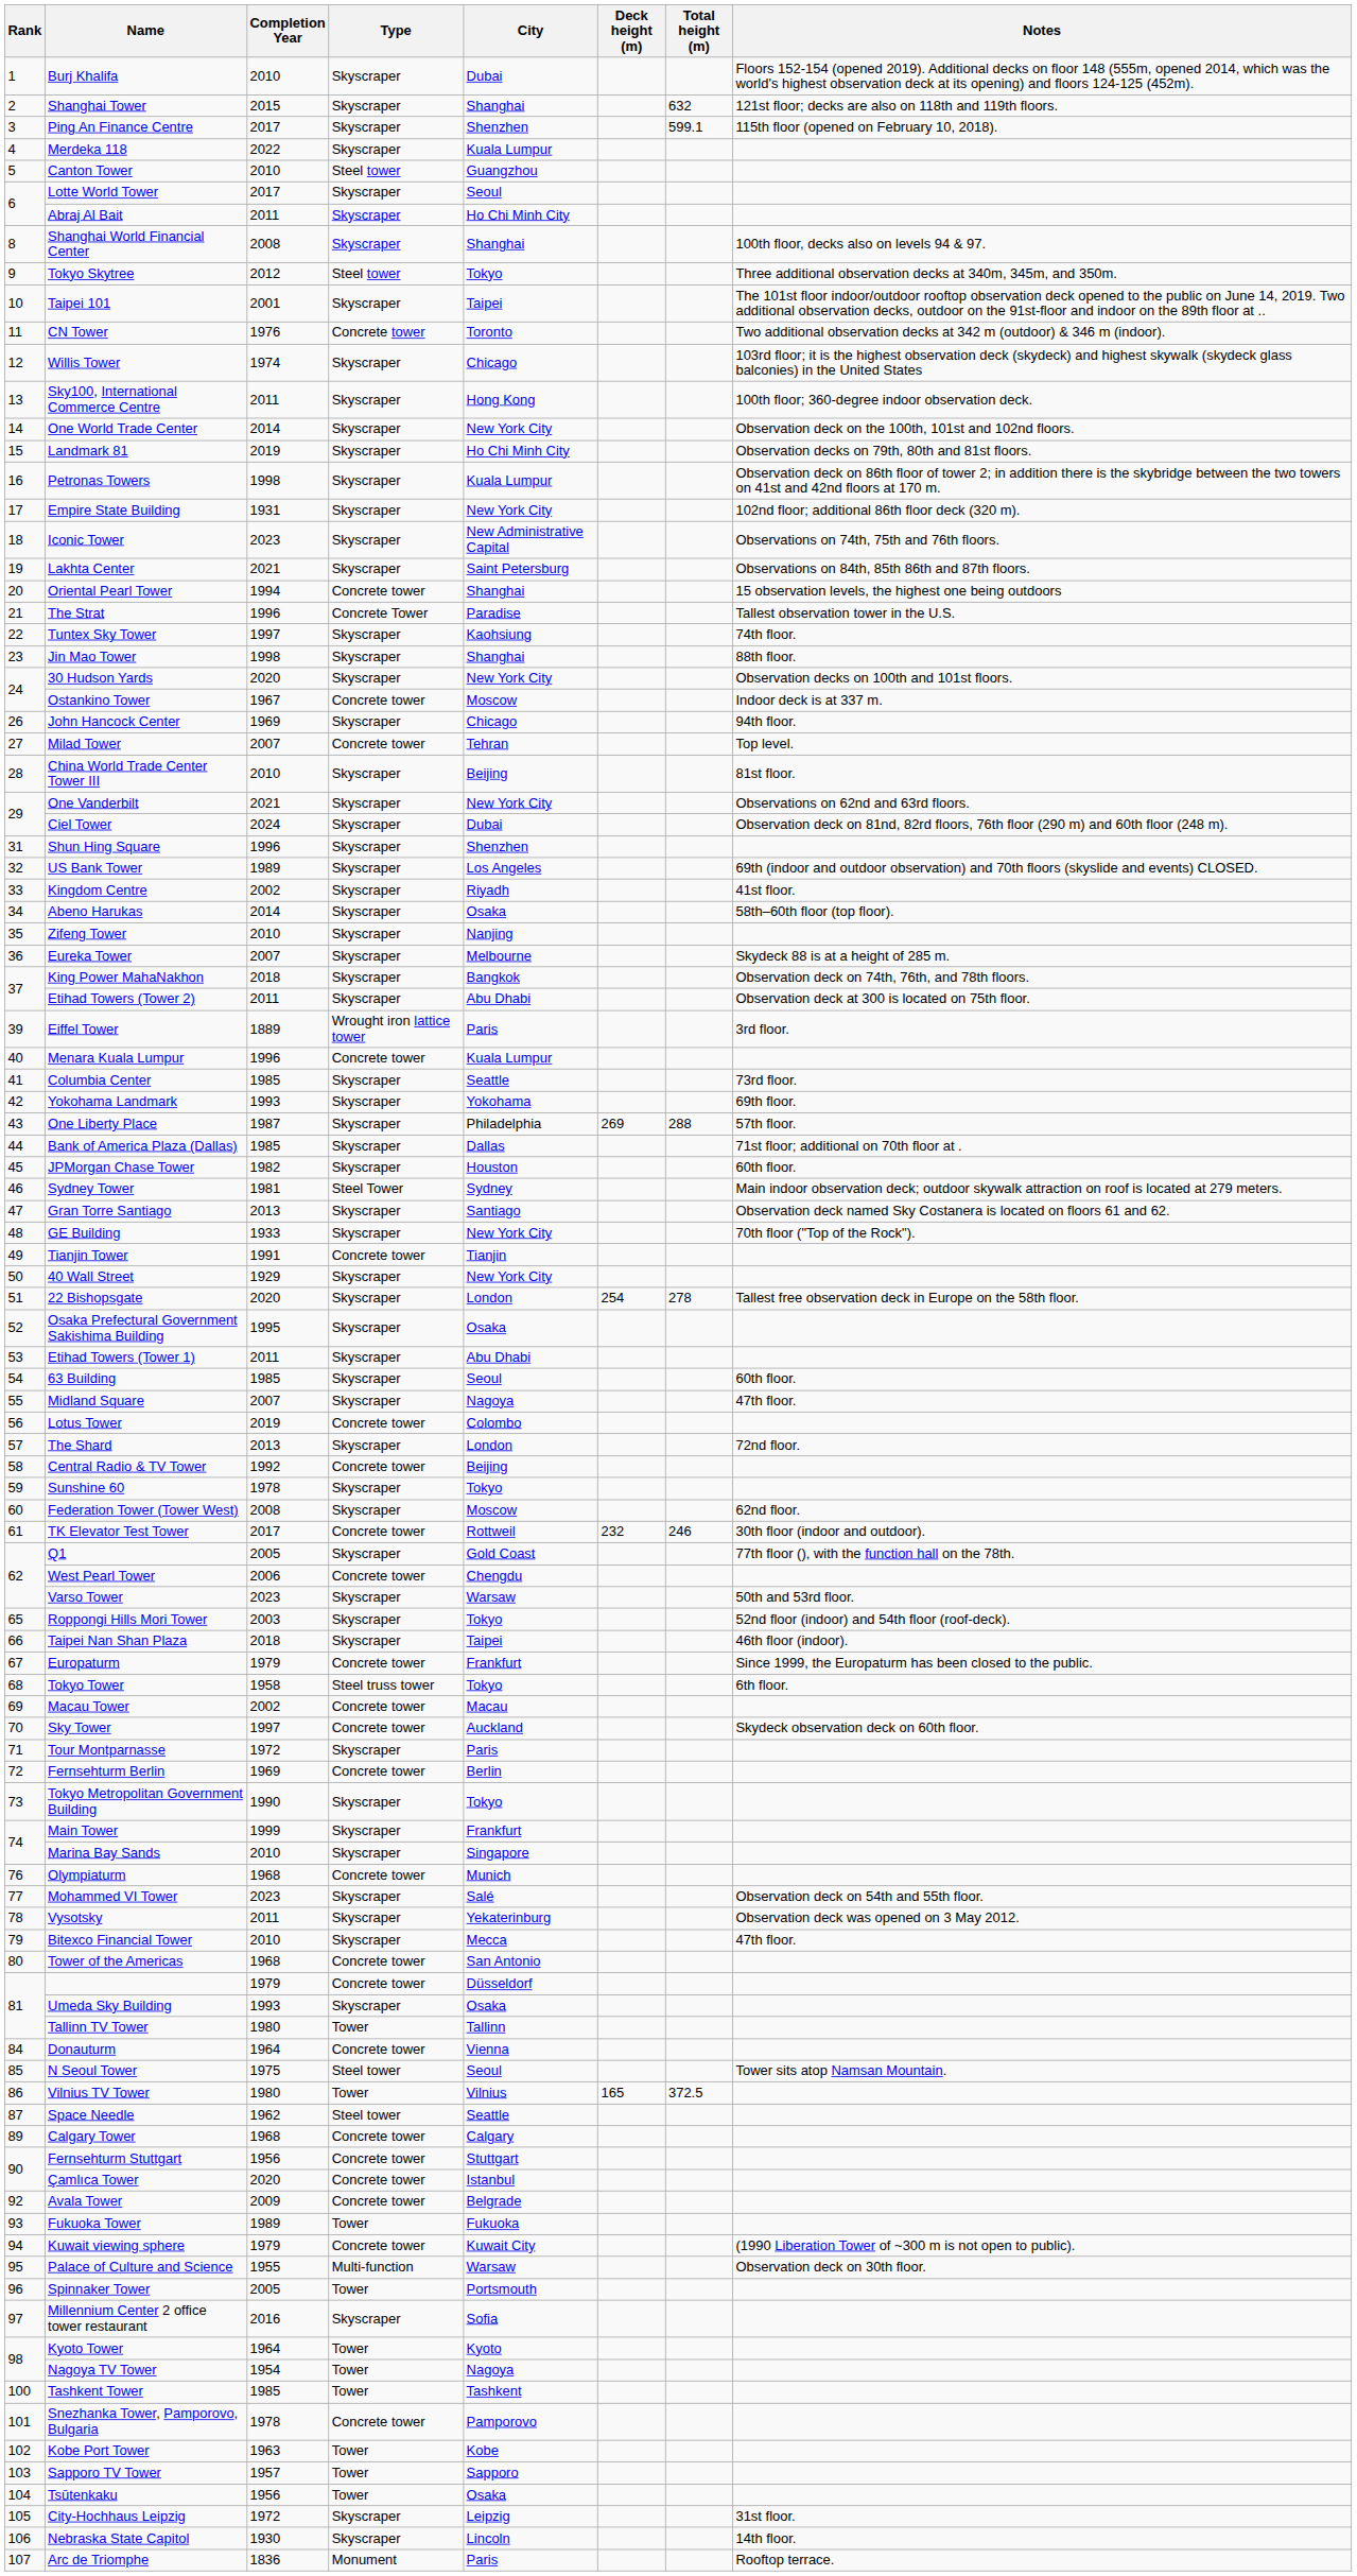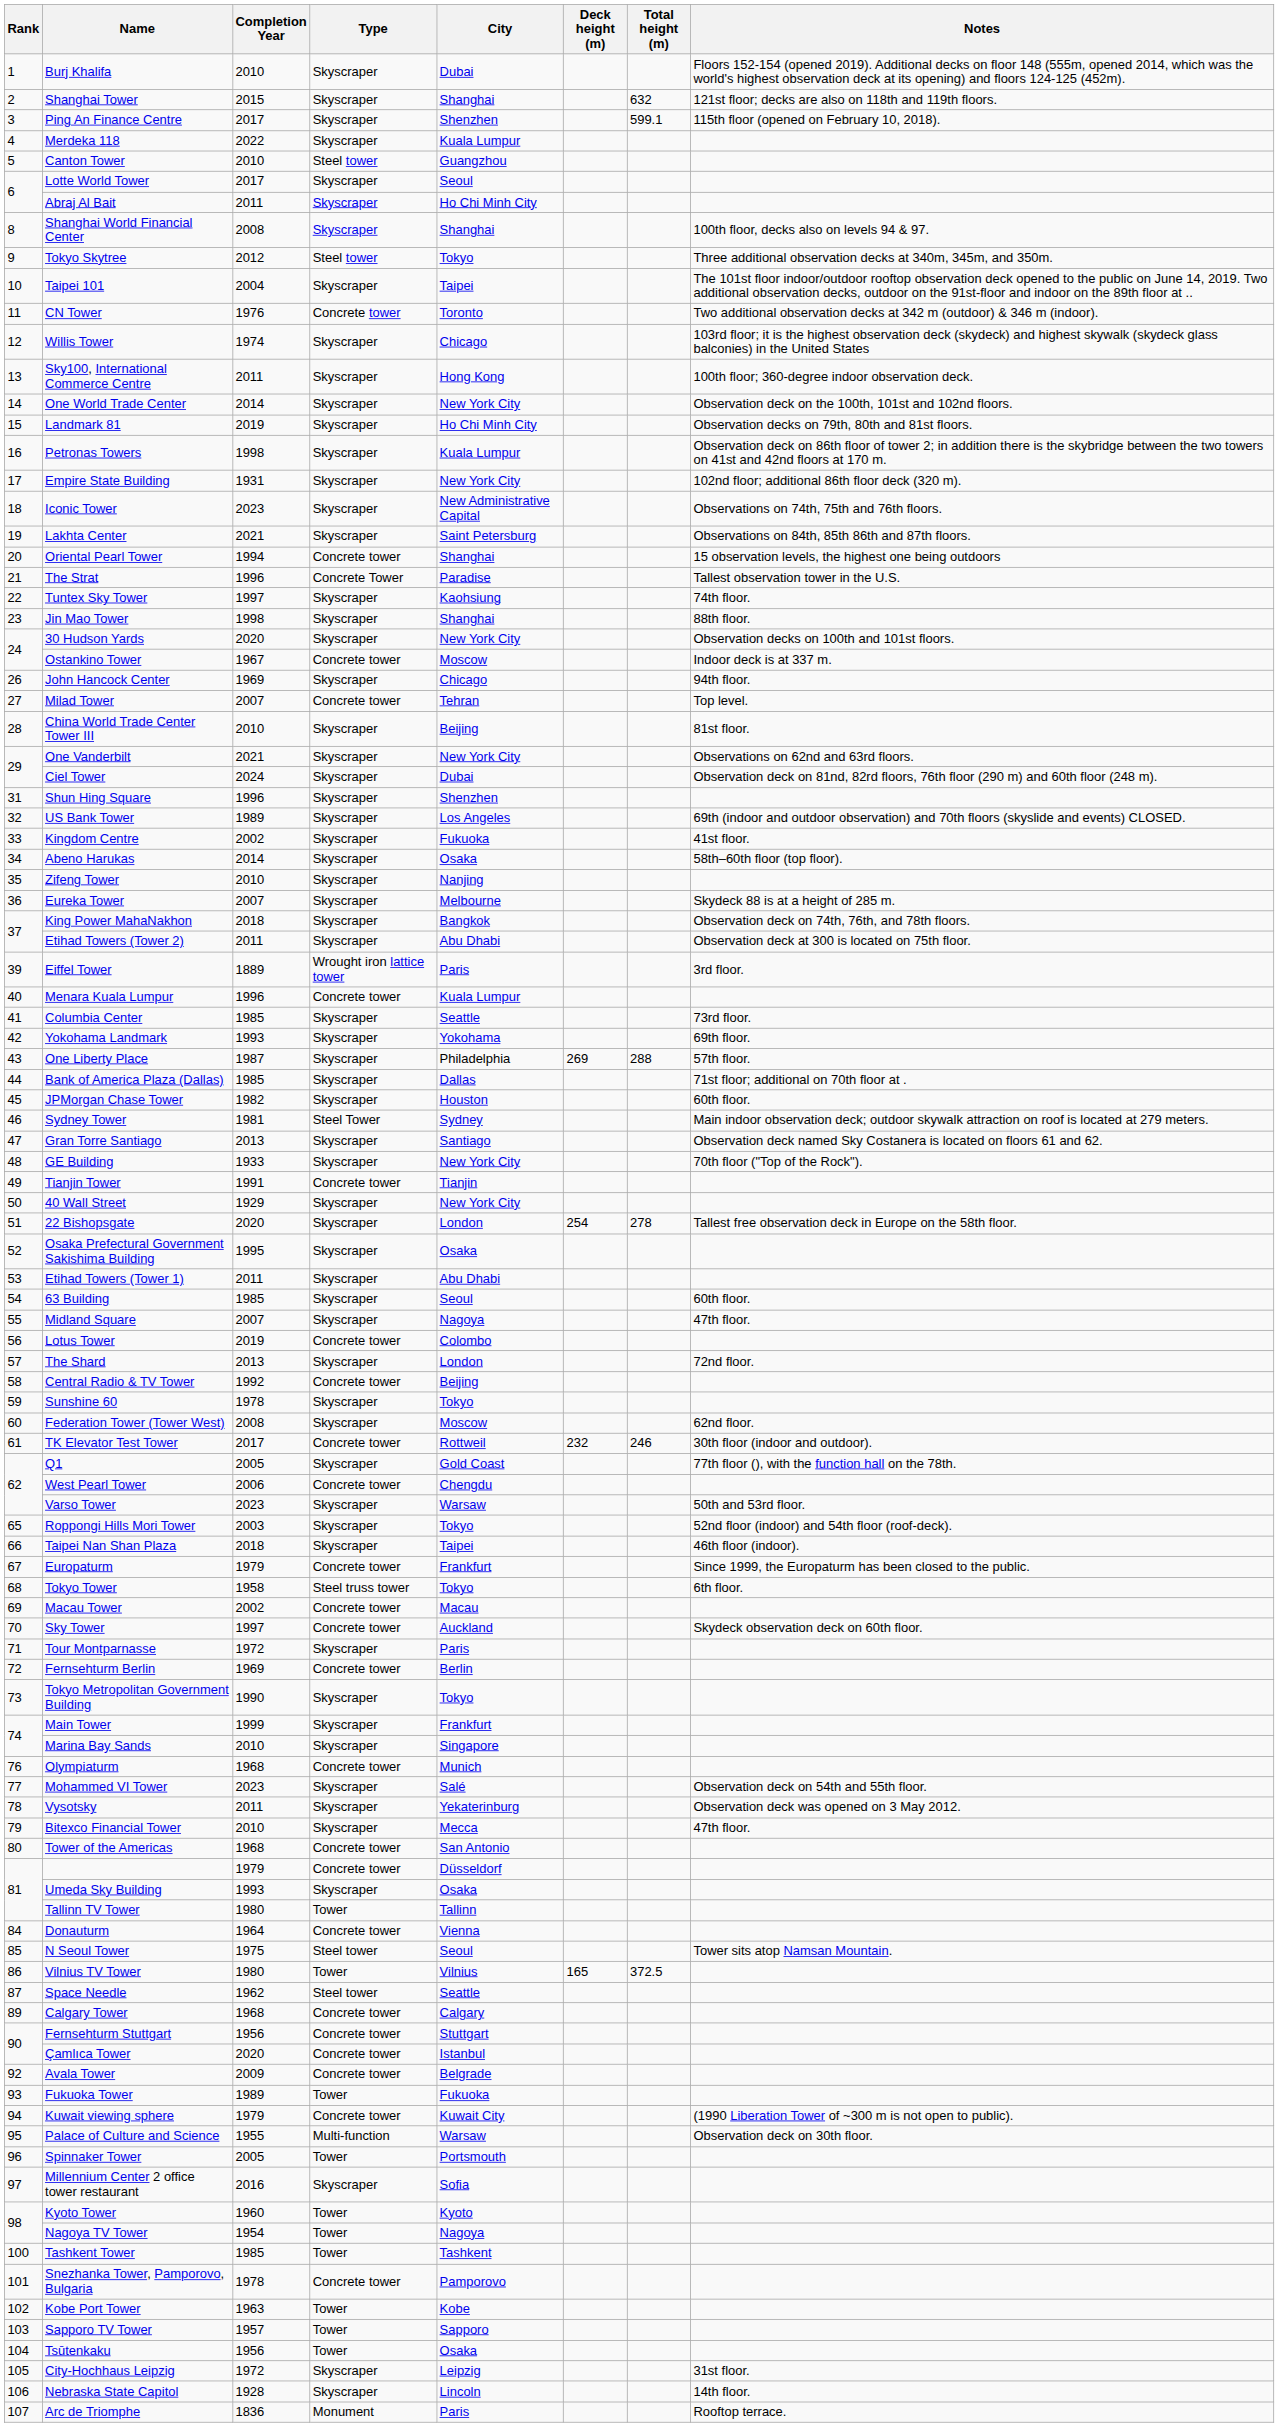Taipei 101 | Completion Year: 2001 -> 2004
Kingdom Centre | City: Riyadh -> Fukuoka
Kyoto Tower | Completion Year: 1964 -> 1960
Nebraska State Capitol | Completion Year: 1930 -> 1928
